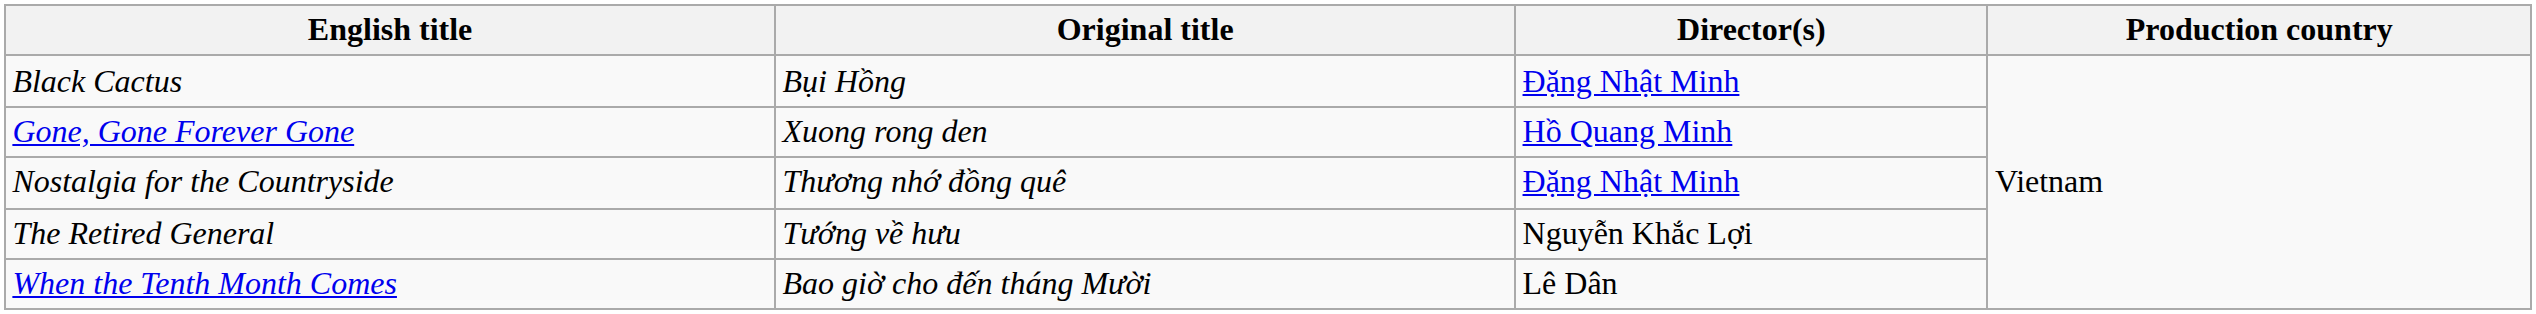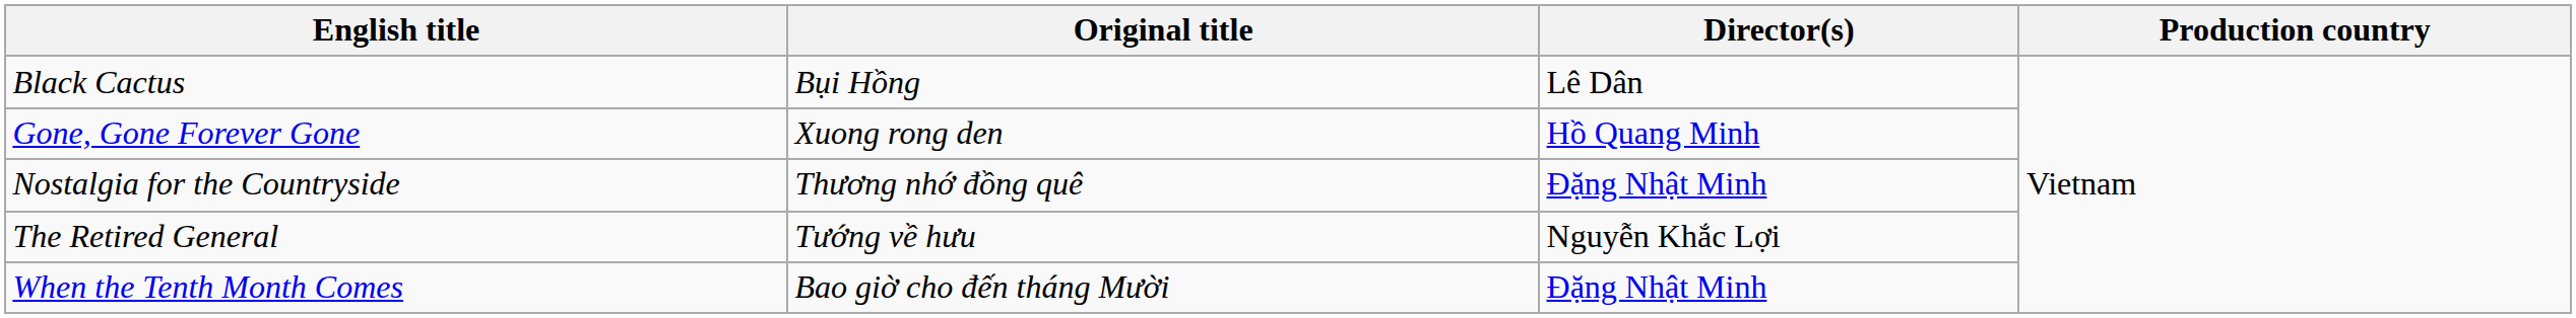Black Cactus | Director(s): Đặng Nhật Minh -> Lê Dân
When the Tenth Month Comes | Director(s): Lê Dân -> Đặng Nhật Minh
